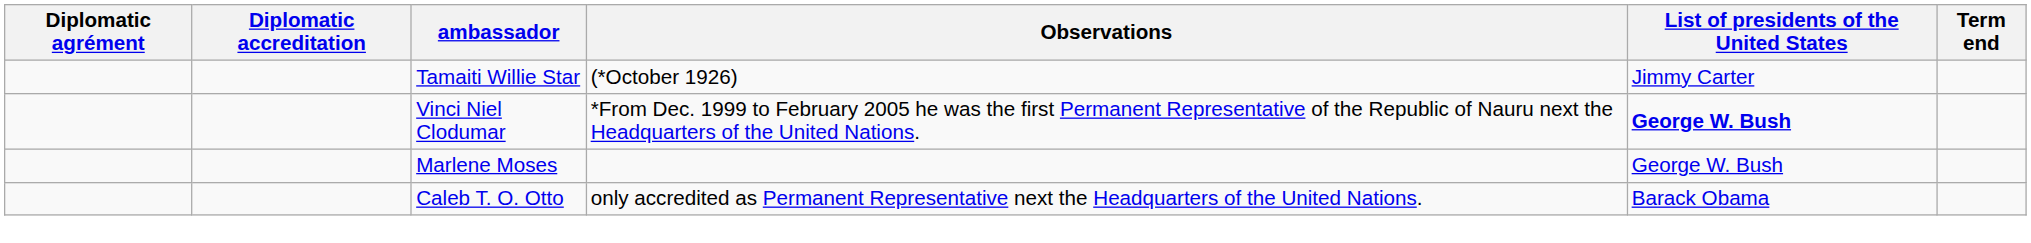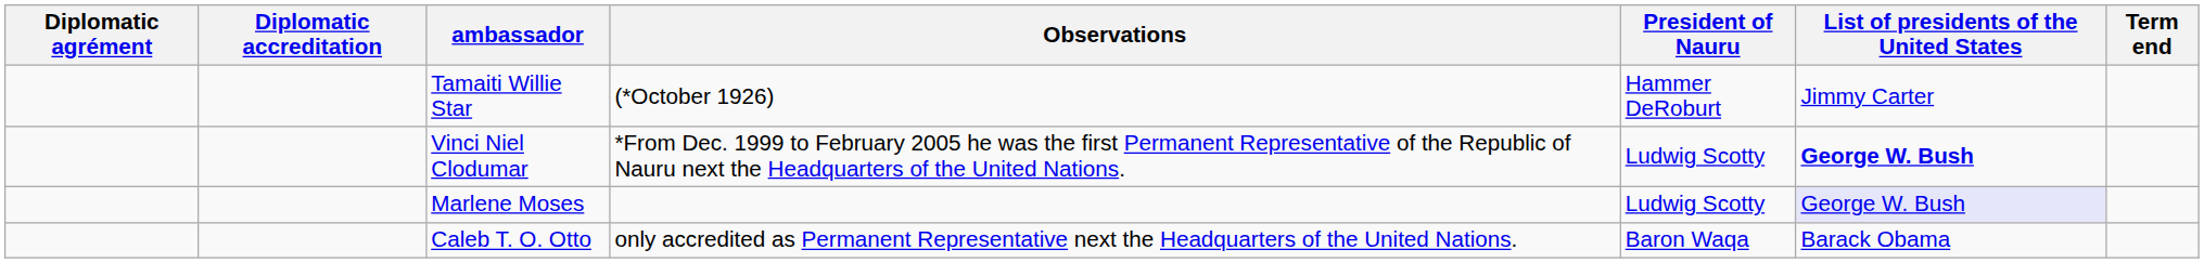+ column: President of Nauru | Hammer DeRoburt | Ludwig Scotty | Ludwig Scotty | Baron Waqa
Marlene Moses | List of presidents of the United States: no background -> lavender background
